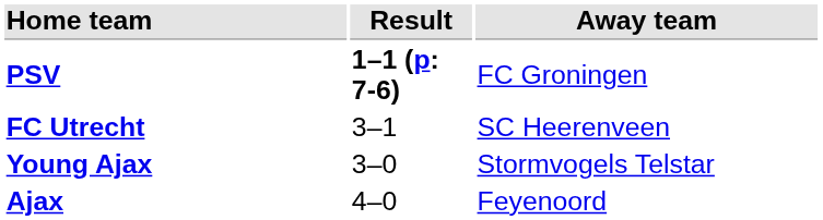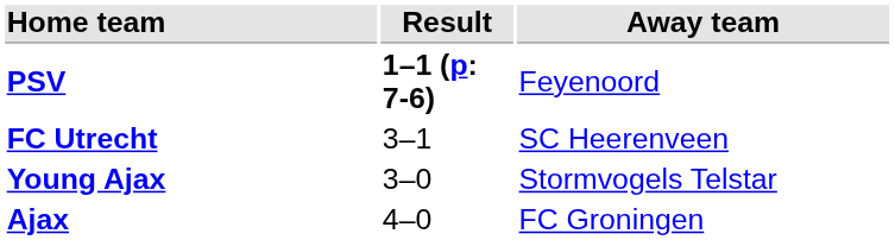PSV | Away team: FC Groningen -> Feyenoord
Ajax | Away team: Feyenoord -> FC Groningen
